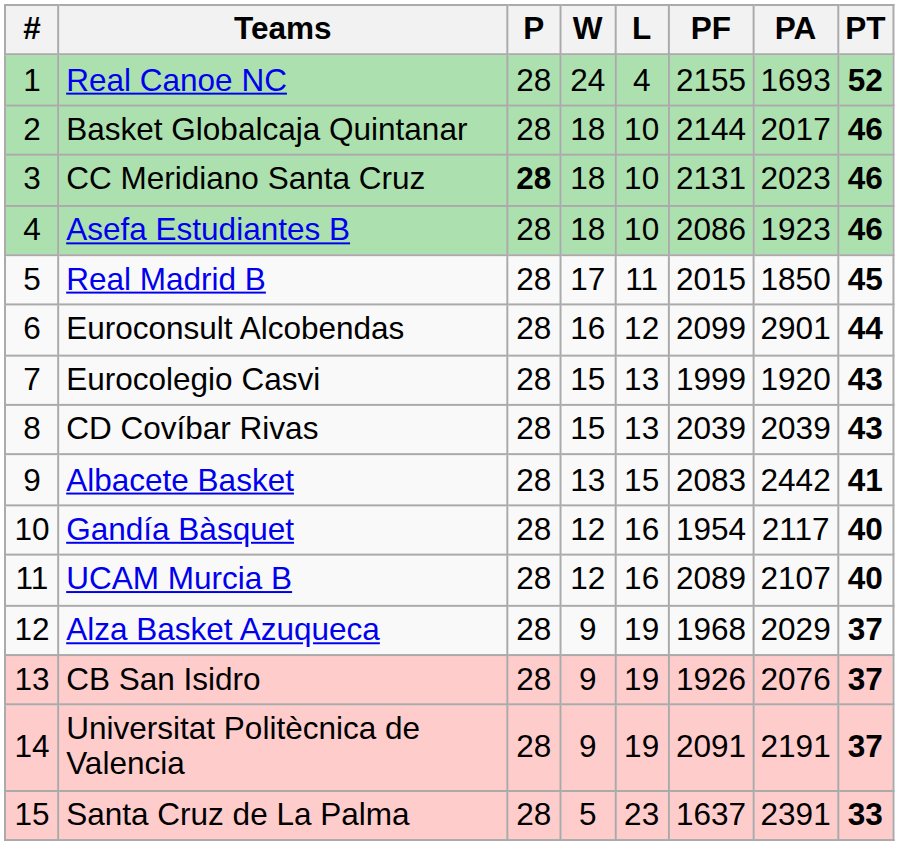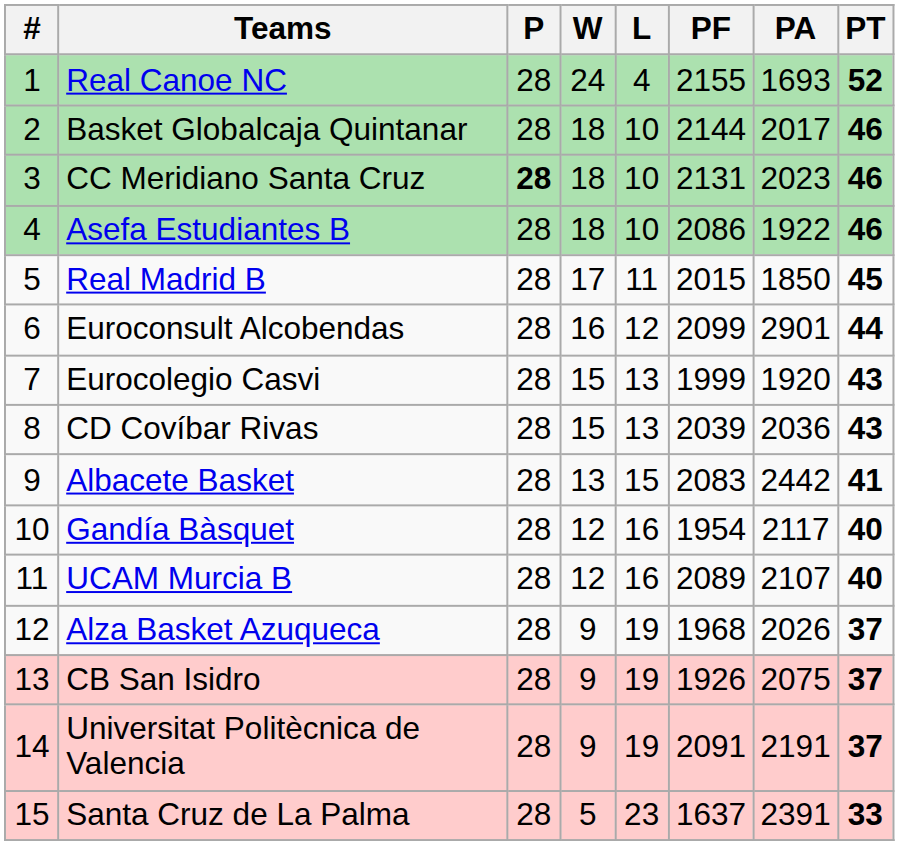Asefa Estudiantes B | PA: 1923 -> 1922
CD Covíbar Rivas | PA: 2039 -> 2036
Alza Basket Azuqueca | PA: 2029 -> 2026
CB San Isidro | PA: 2076 -> 2075
